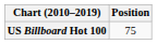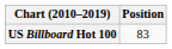US Billboard Hot 100 | Position: 75 -> 83
